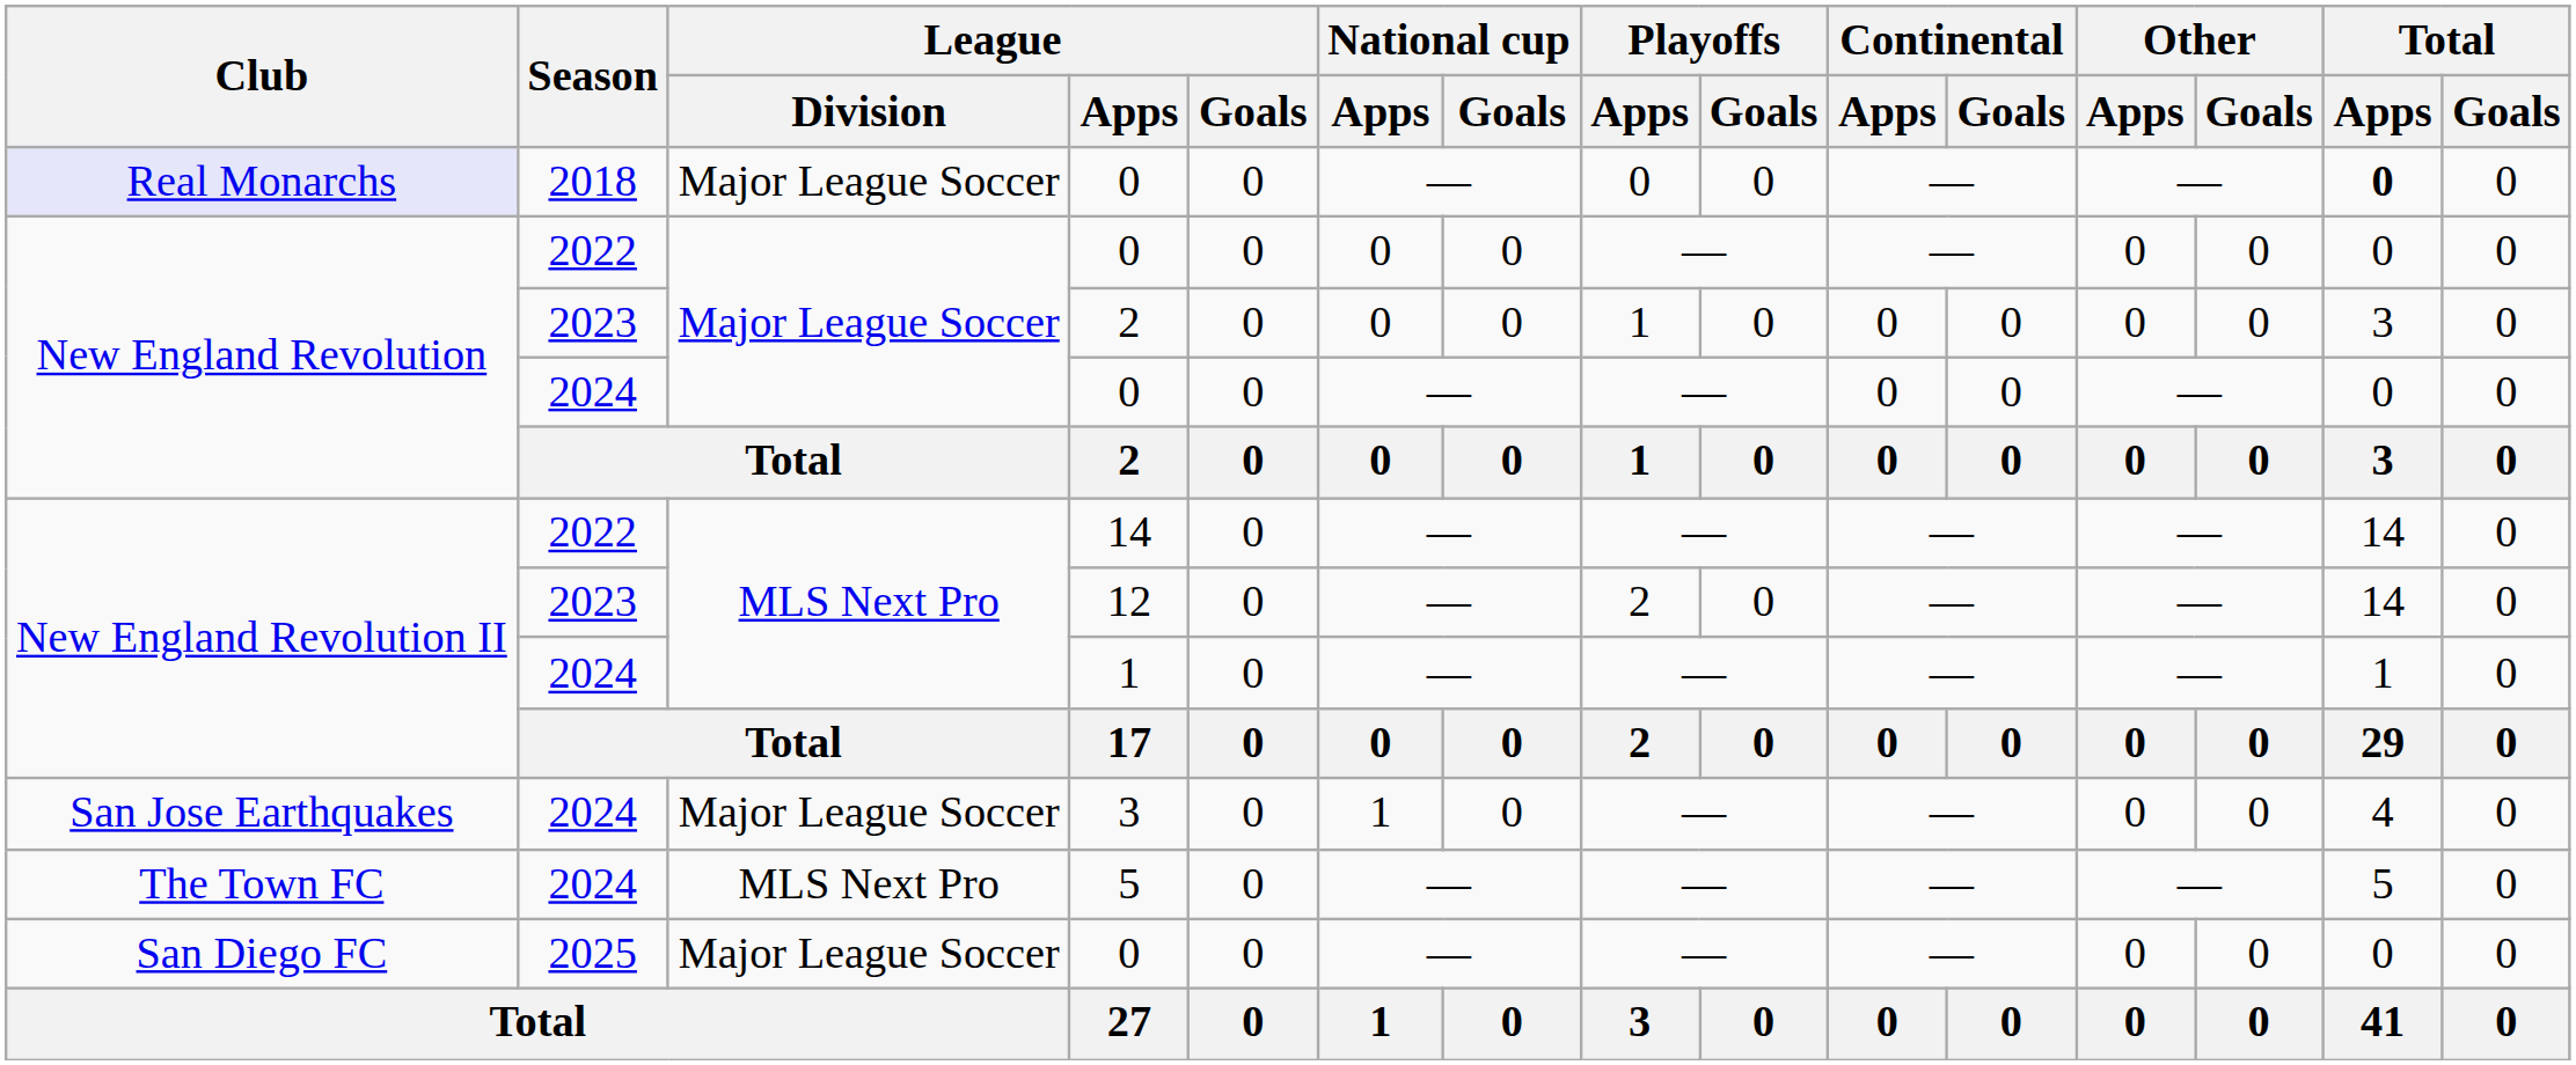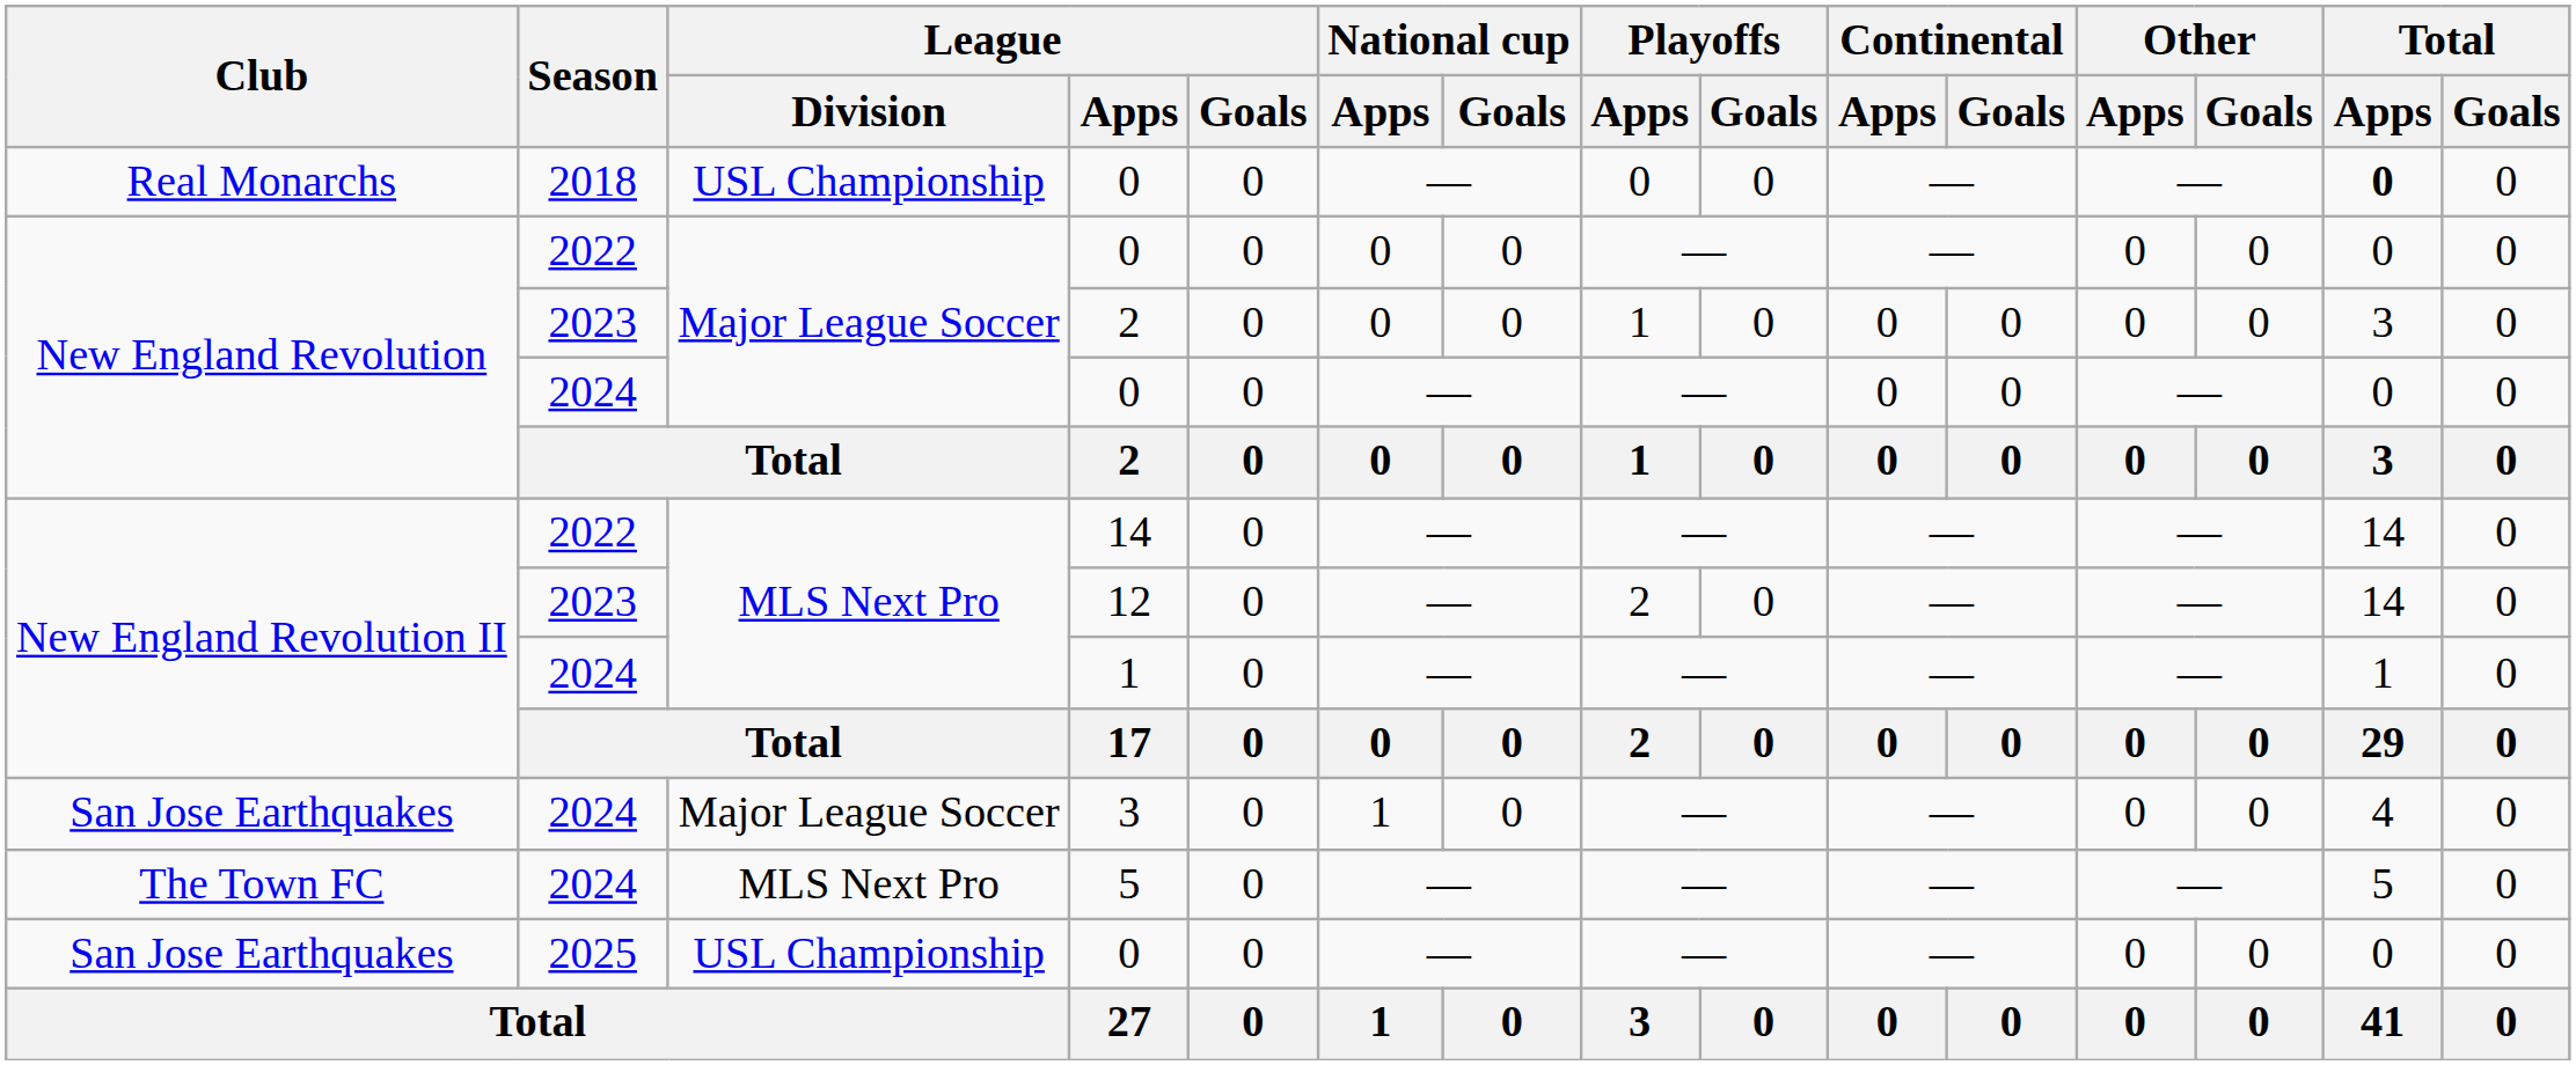2018 / 0 | Club: lavender background -> no background
2018 / 0 | League / Division: Major League Soccer -> USL Championship
2025 / 0 | Club: San Diego FC -> San Jose Earthquakes
2025 / 0 | League / Division: Major League Soccer -> USL Championship
